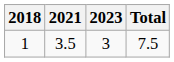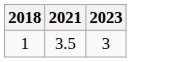- column: Total | 7.5
